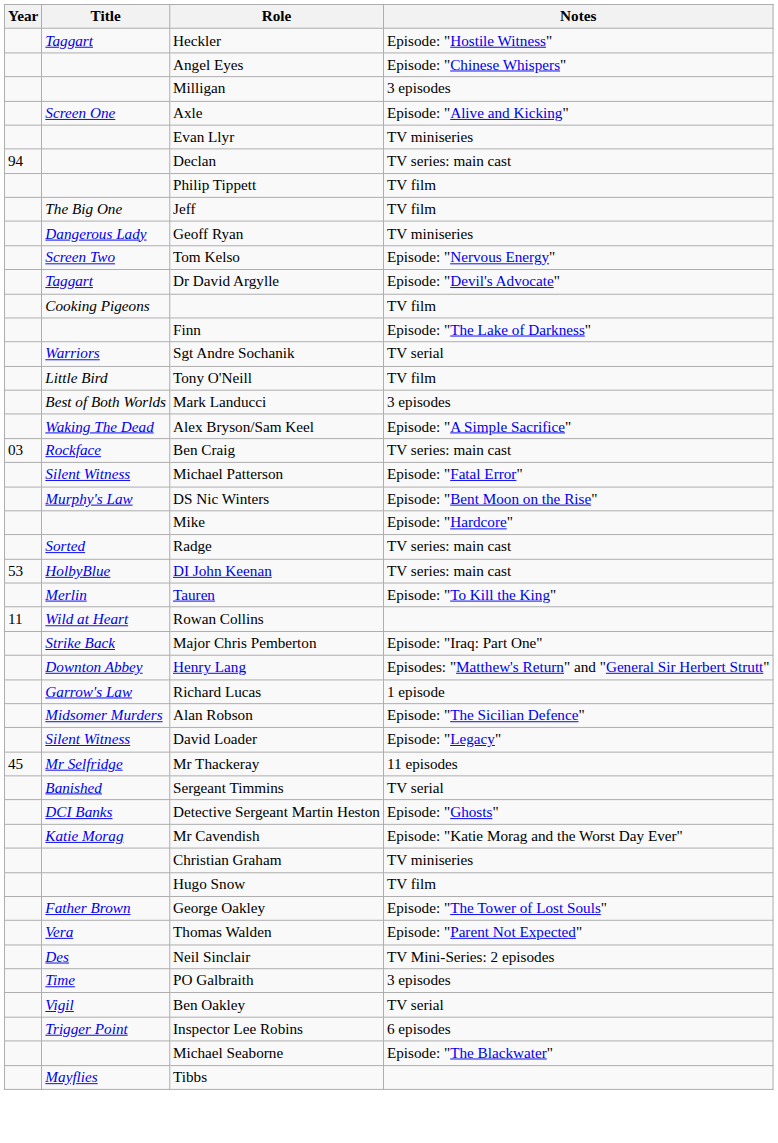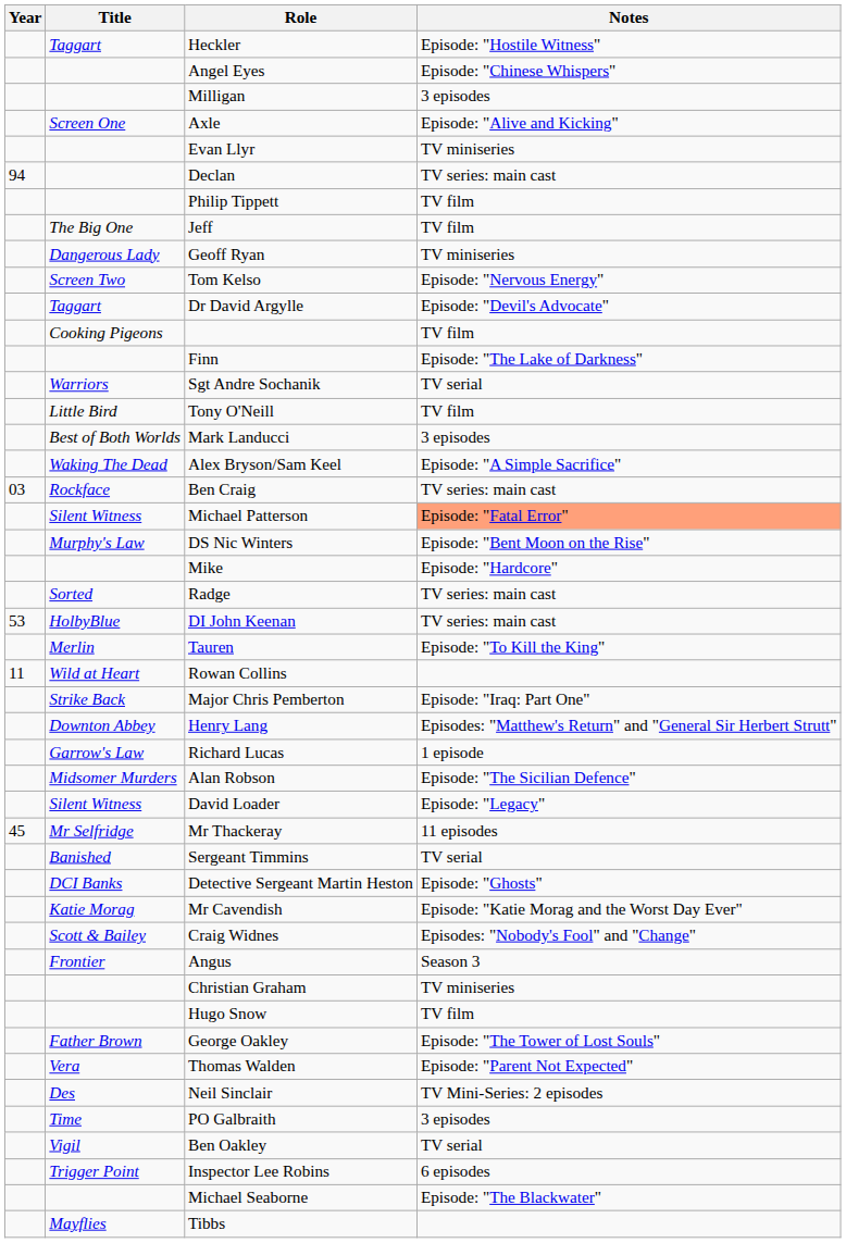Michael Patterson | Notes: no background -> lightsalmon background
+ row: Scott & Bailey | Craig Widnes | Episodes: "Nobody's Fool" and "Change"
+ row: Frontier | Angus | Season 3
